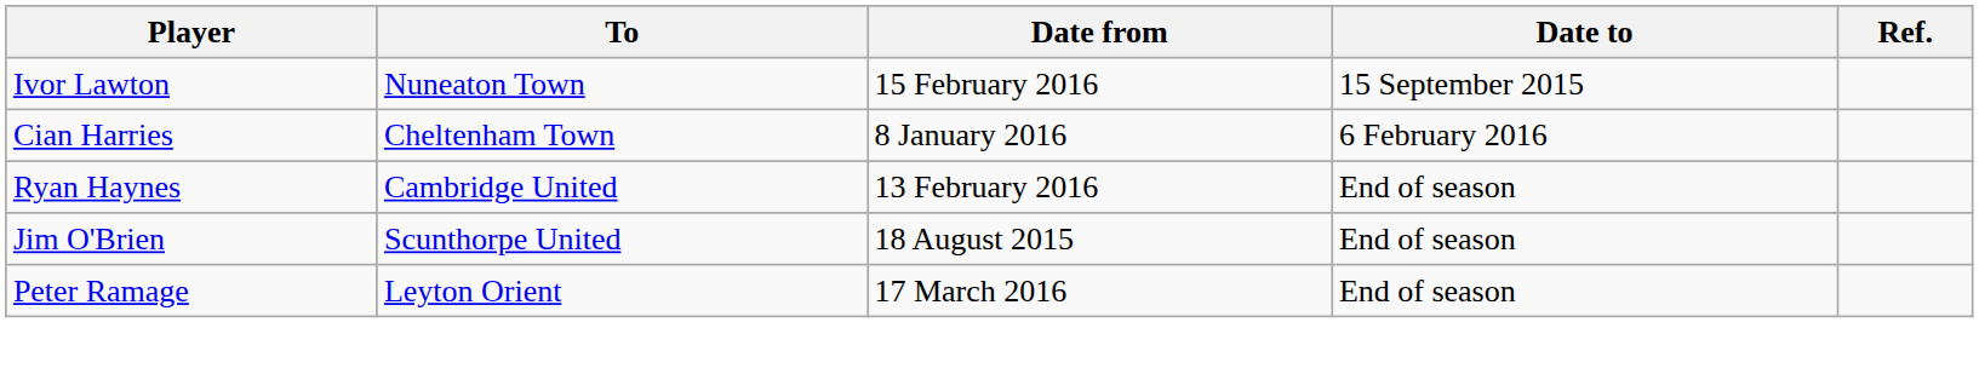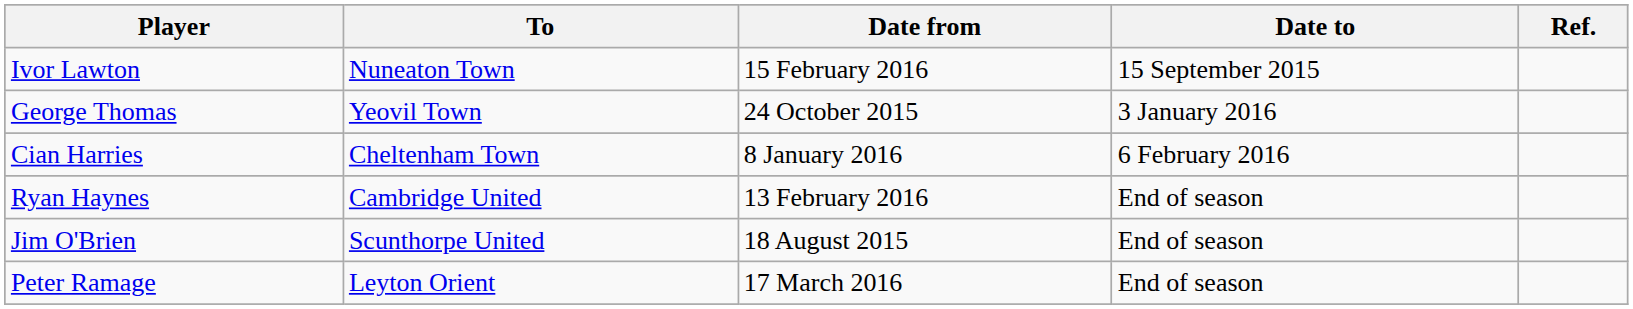+ row: George Thomas | Yeovil Town | 24 October 2015 | 3 January 2016
